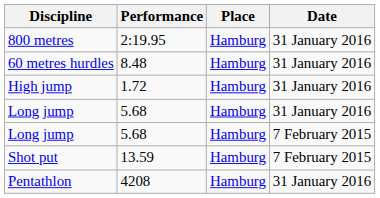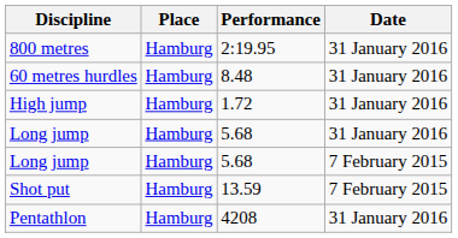columns swapped: Performance <-> Place
